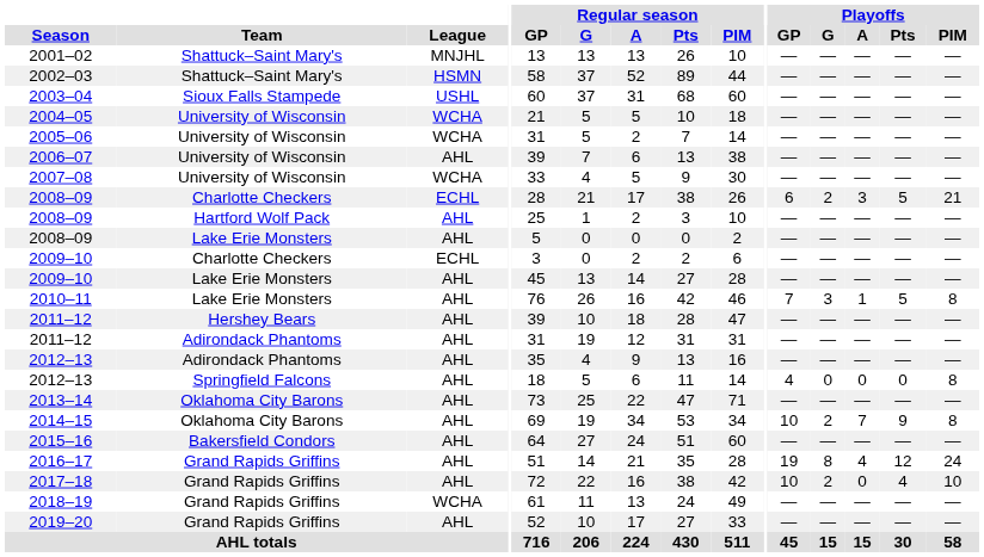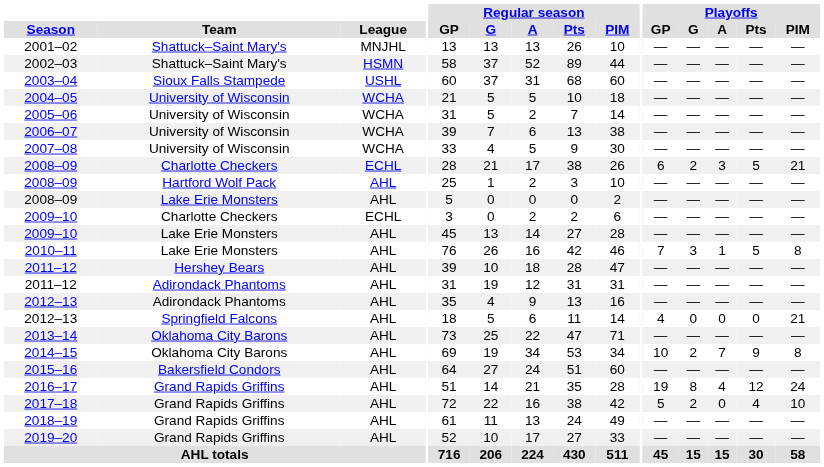2006–07 | League: AHL -> WCHA
2012–13 / Springfield Falcons | Playoffs / PIM: 8 -> 21
2017–18 | Playoffs / GP: 10 -> 5
2018–19 | League: WCHA -> AHL
